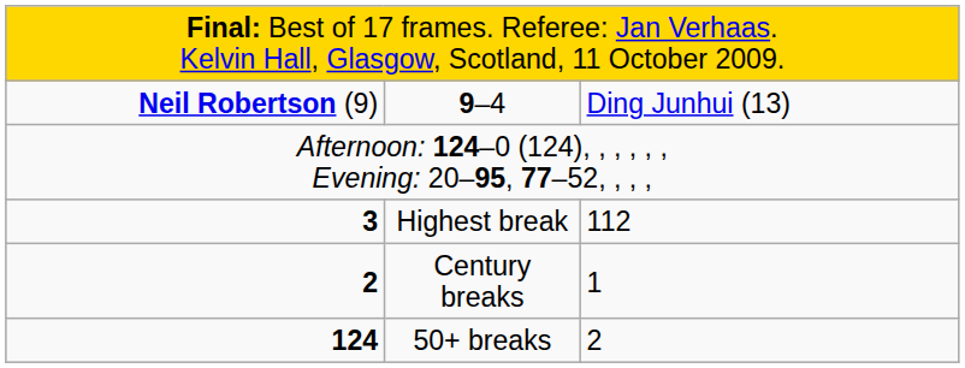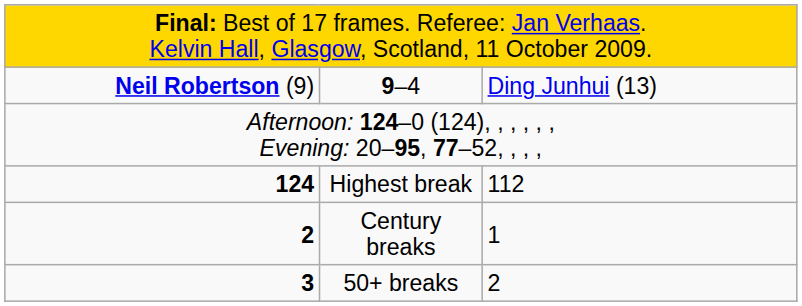Highest break | column 1: 3 -> 124
50+ breaks | column 1: 124 -> 3
